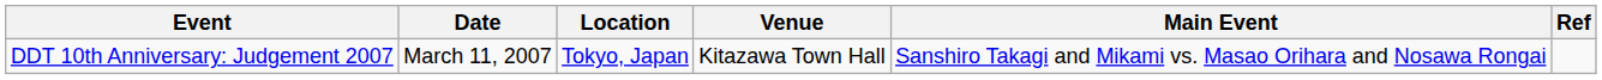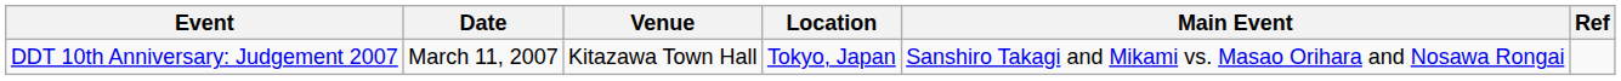columns swapped: Location <-> Venue
